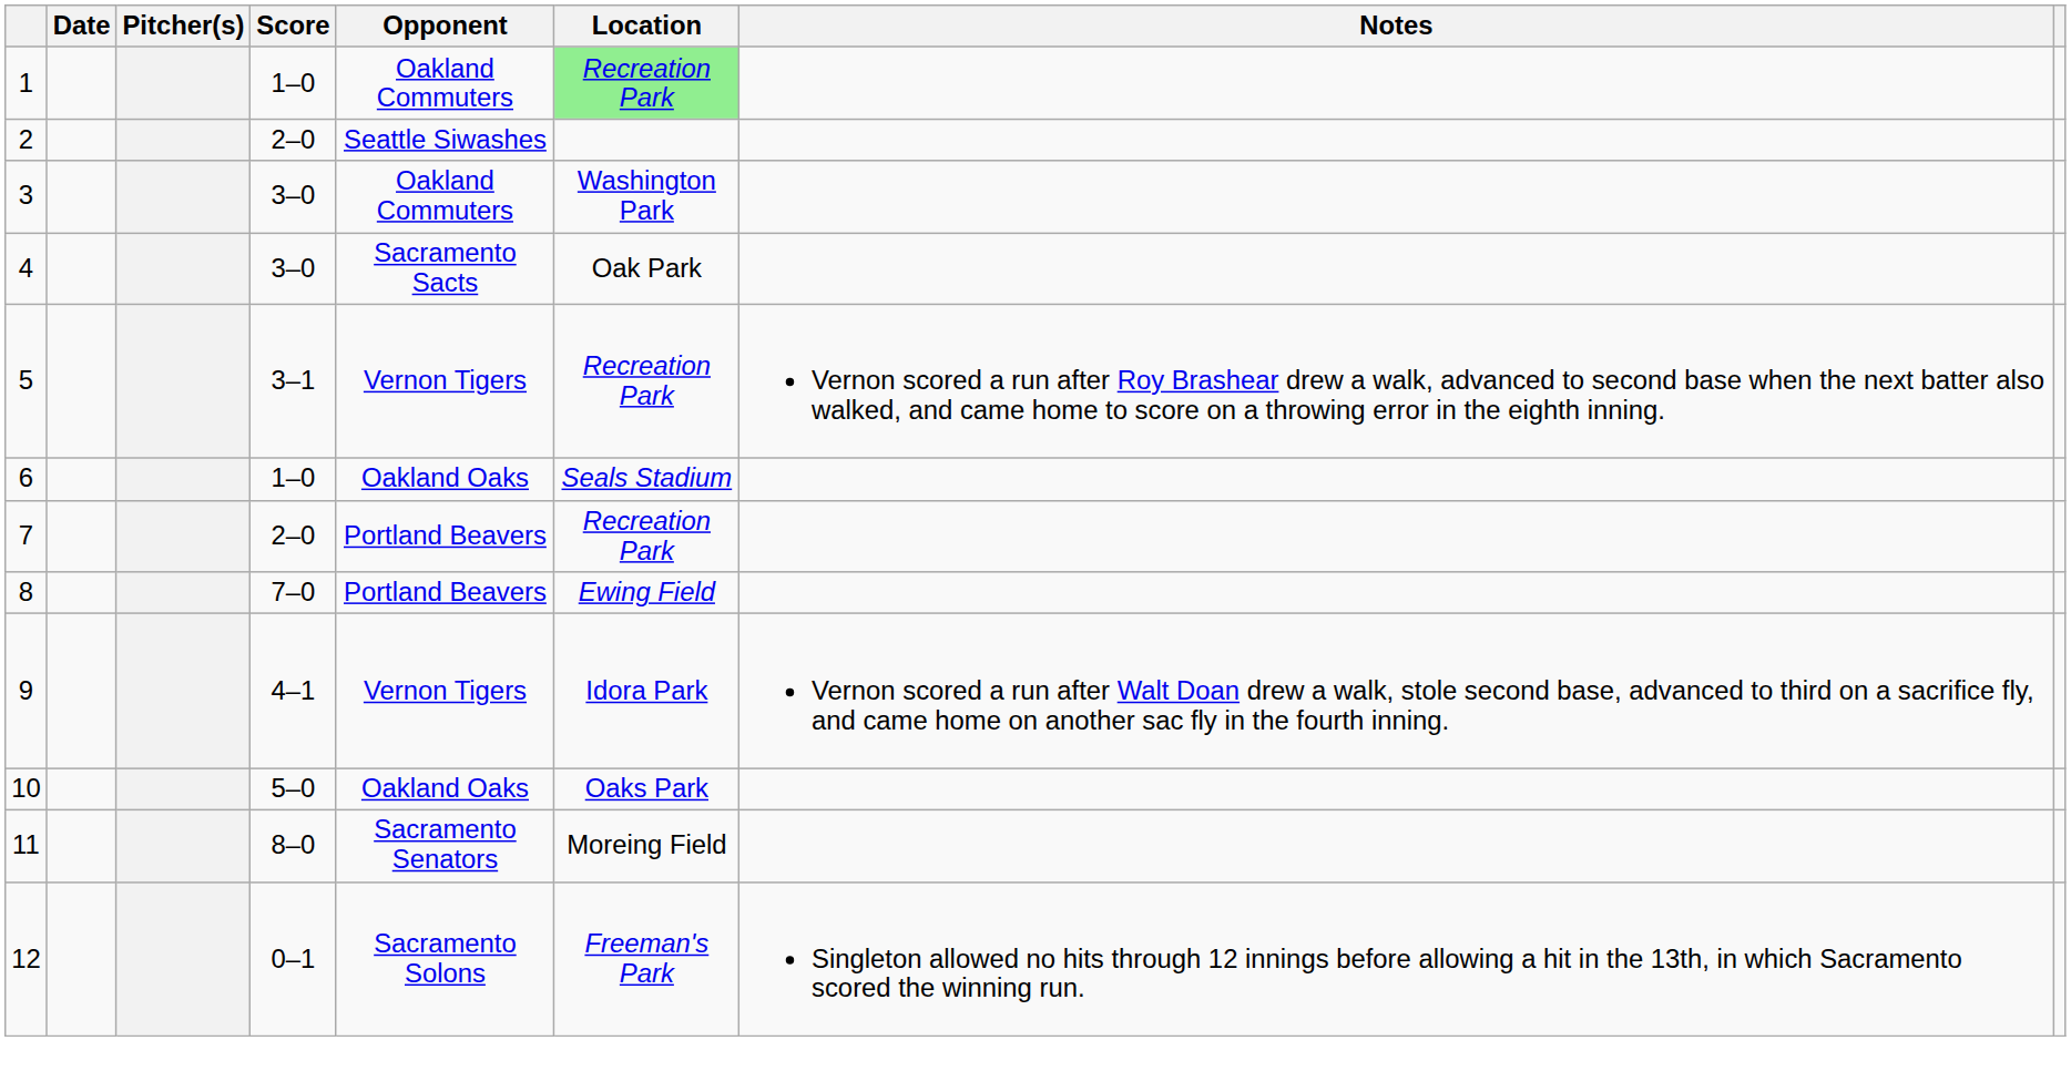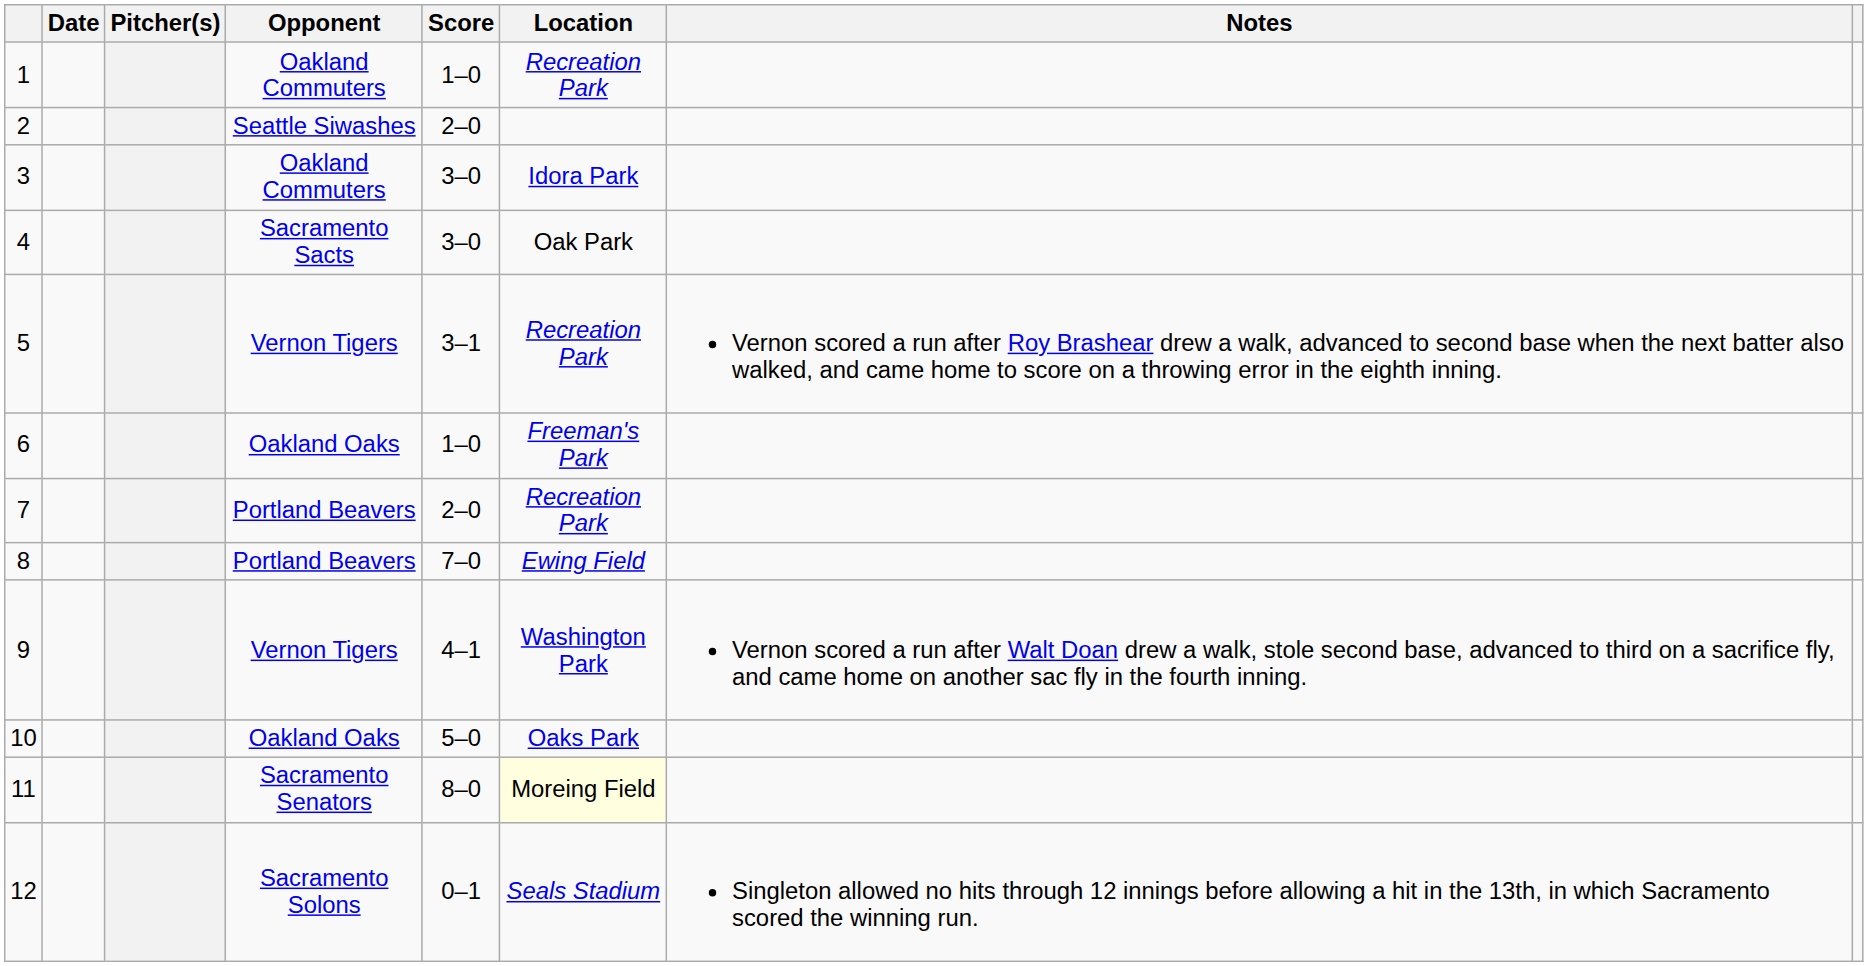columns swapped: Score <-> Opponent
1 | Location: lightgreen background -> no background
3 | Location: Washington Park -> Idora Park
6 | Location: Seals Stadium -> Freeman's Park
9 | Location: Idora Park -> Washington Park
11 | Location: no background -> lightyellow background
12 | Location: Freeman's Park -> Seals Stadium
